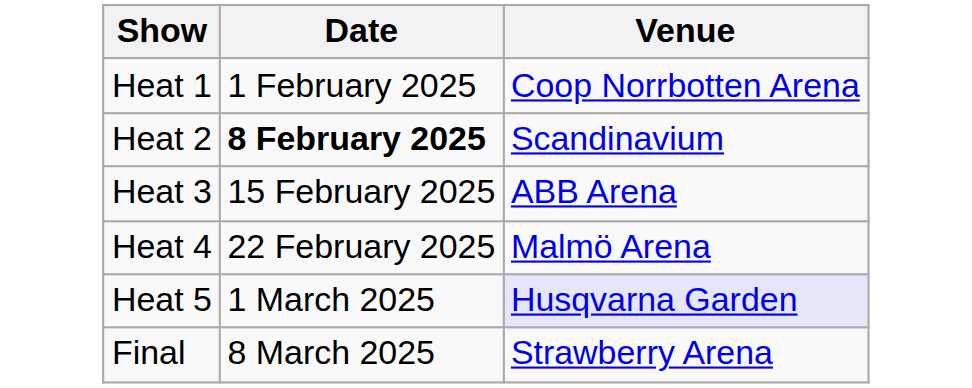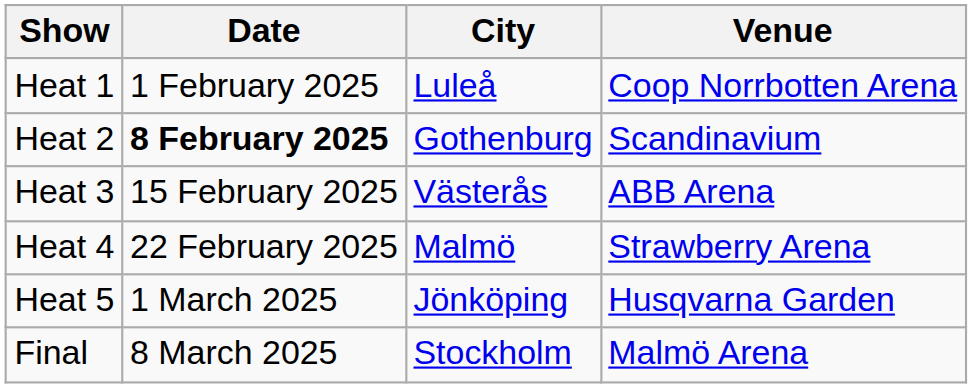+ column: City | Luleå | Gothenburg | Västerås | Malmö | Jönköping | Stockholm
Heat 4 | Venue: Malmö Arena -> Strawberry Arena
Heat 5 | Venue: lavender background -> no background
Final | Venue: Strawberry Arena -> Malmö Arena
